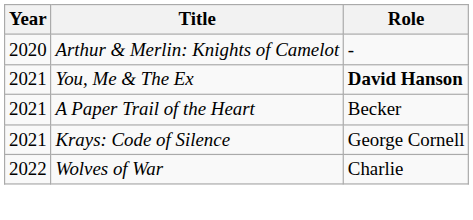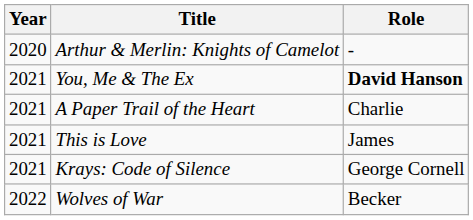A Paper Trail of the Heart | Role: Becker -> Charlie
+ row: 2021 | This is Love | James
Wolves of War | Role: Charlie -> Becker
